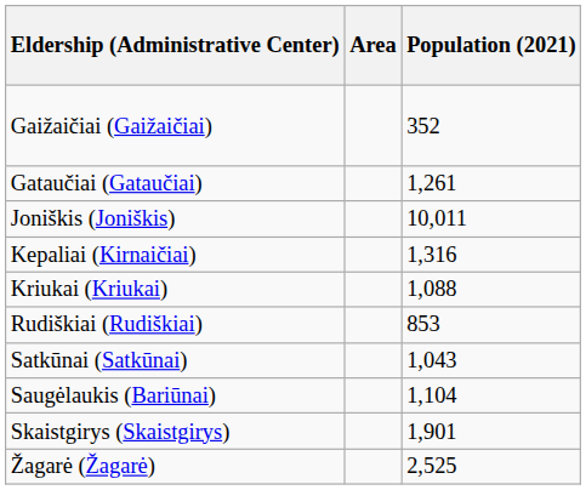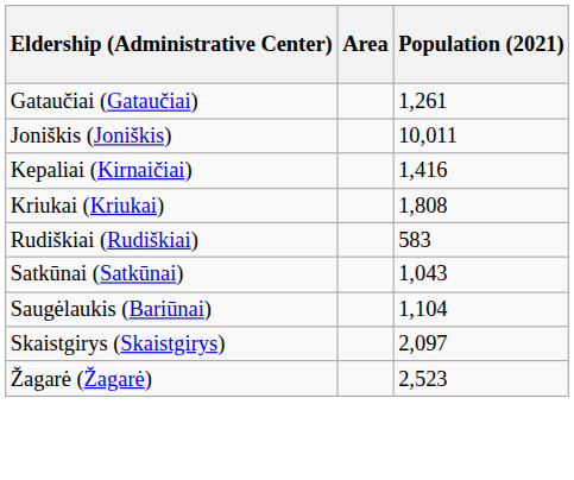- row: Gaižaičiai (Gaižaičiai) | 352
Kepaliai (Kirnaičiai) | Population (2021): 1,316 -> 1,416
Kriukai (Kriukai) | Population (2021): 1,088 -> 1,808
Rudiškiai (Rudiškiai) | Population (2021): 853 -> 583
Skaistgirys (Skaistgirys) | Population (2021): 1,901 -> 2,097
Žagarė (Žagarė) | Population (2021): 2,525 -> 2,523
